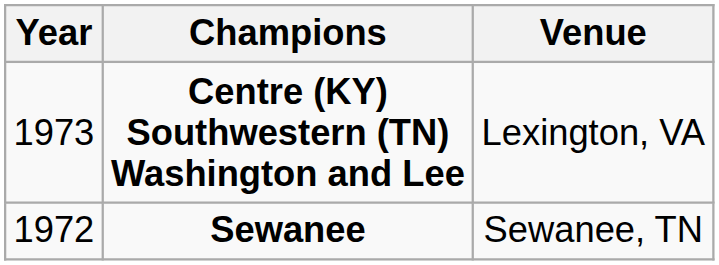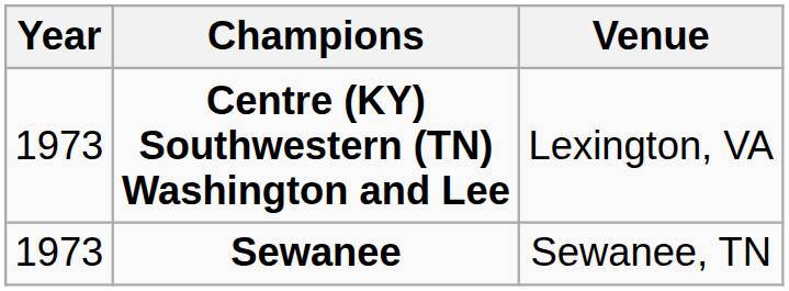Sewanee | Year: 1972 -> 1973
